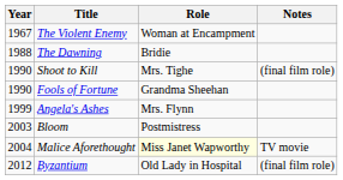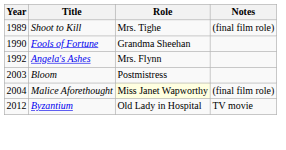- row: 1967 | The Violent Enemy | Woman at Encampment
- row: 1988 | The Dawning | Bridie
Shoot to Kill | Year: 1990 -> 1989
Angela's Ashes | Year: 1999 -> 1992
Malice Aforethought | Notes: TV movie -> (final film role)
Byzantium | Notes: (final film role) -> TV movie
